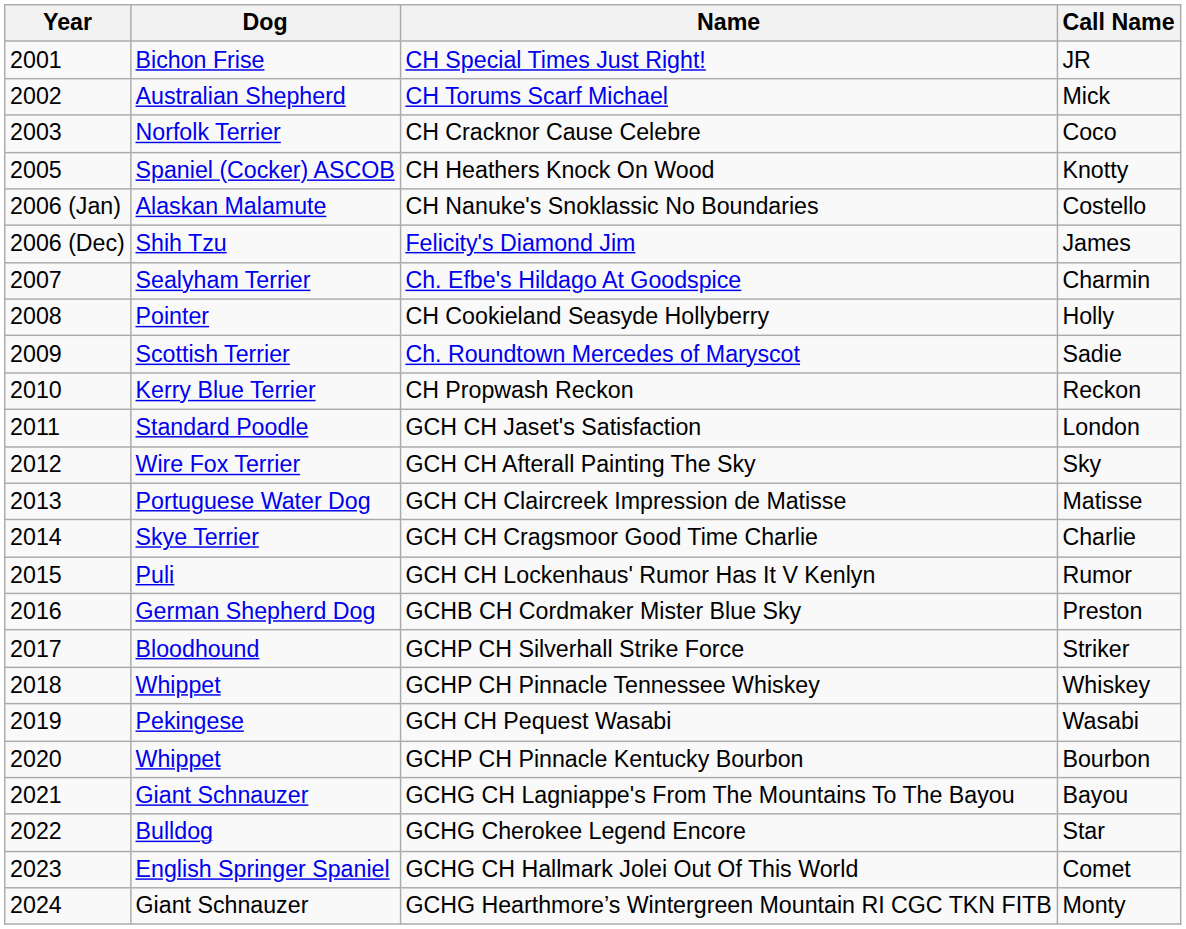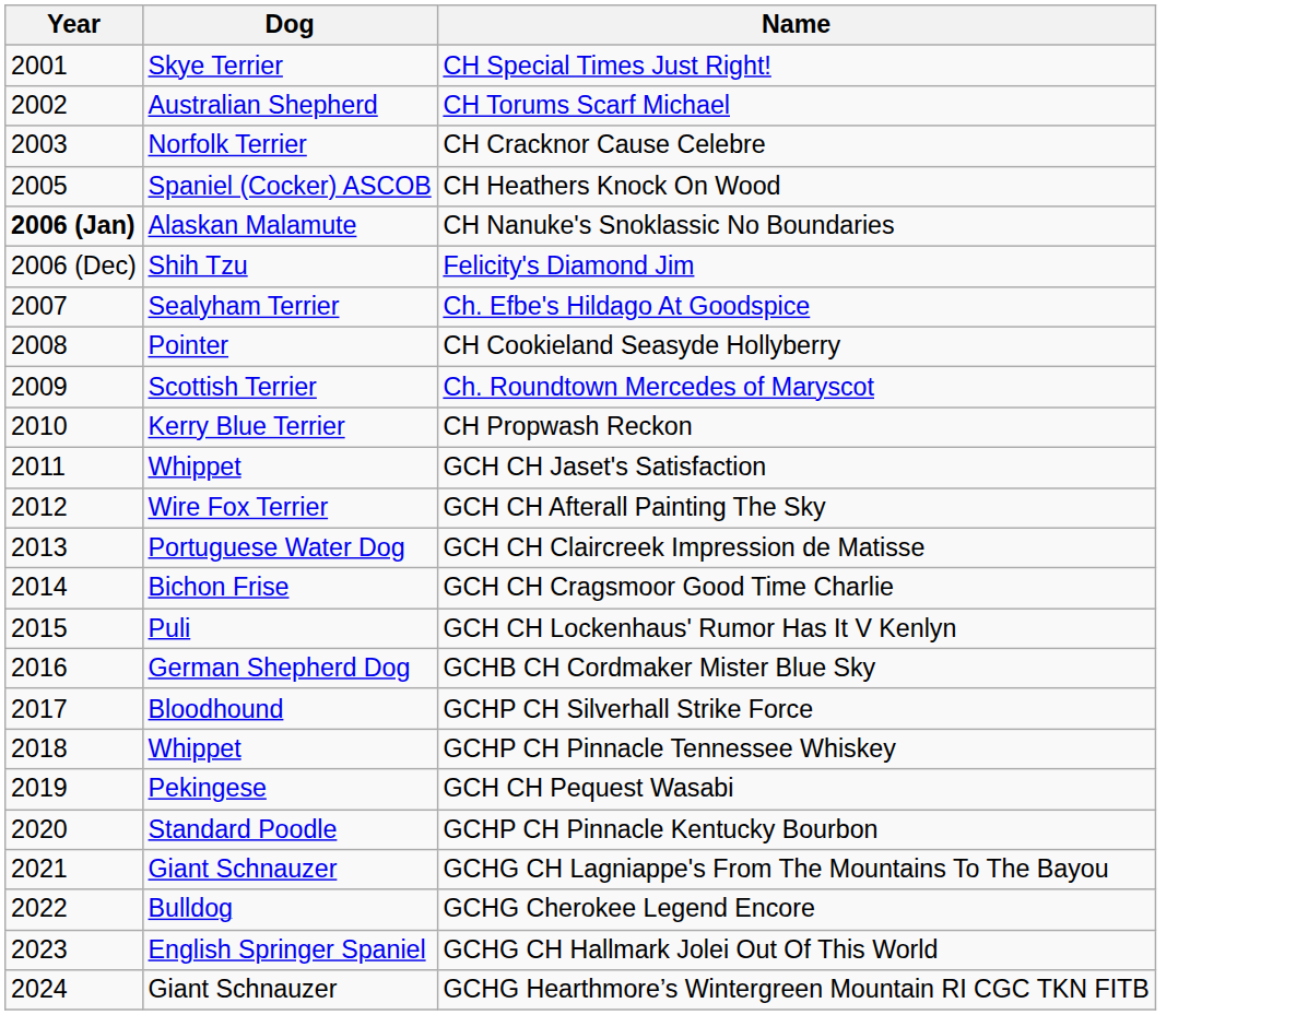- column: Call Name | JR | Mick | Coco | Knotty | Costello | James | Charmin | Holly | Sadie | Reckon | London | Sky | Matisse | Charlie | Rumor | Preston | Striker | Whiskey | Wasabi | Bourbon | Bayou | Star | Comet | Monty
CH Special Times Just Right! | Dog: Bichon Frise -> Skye Terrier
CH Nanuke's Snoklassic No Boundaries | Year: normal -> bold
GCH CH Jaset's Satisfaction | Dog: Standard Poodle -> Whippet
GCH CH Cragsmoor Good Time Charlie | Dog: Skye Terrier -> Bichon Frise
GCHP CH Pinnacle Kentucky Bourbon | Dog: Whippet -> Standard Poodle
